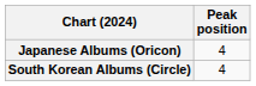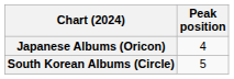South Korean Albums (Circle) | Peak position: 4 -> 5
